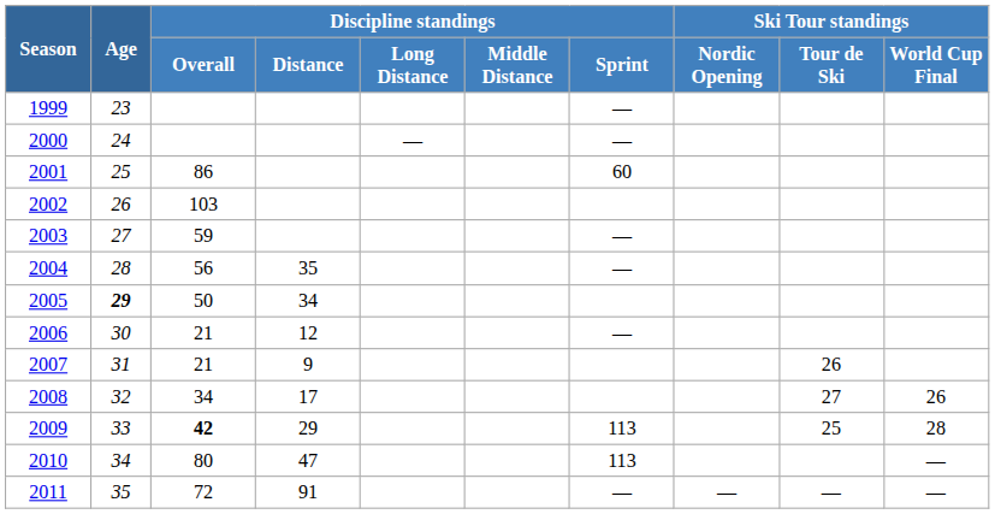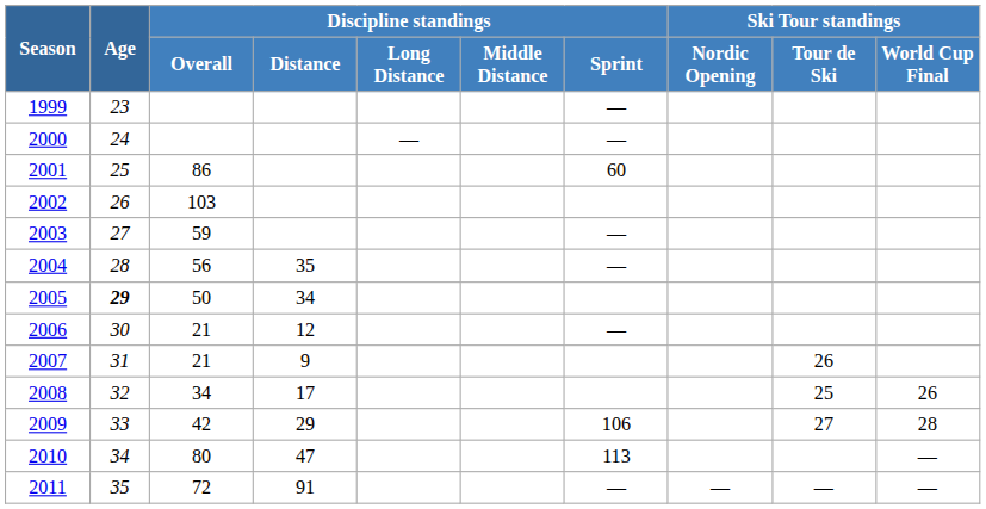2008 | Ski Tour standings / Tour de Ski: 27 -> 25
2009 | Discipline standings / Overall: bold -> normal
2009 | Discipline standings / Sprint: 113 -> 106
2009 | Ski Tour standings / Tour de Ski: 25 -> 27
